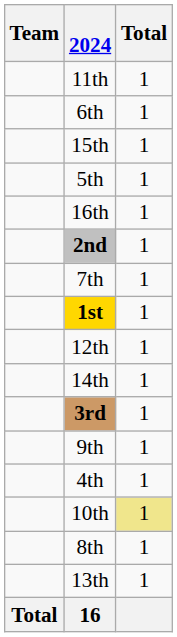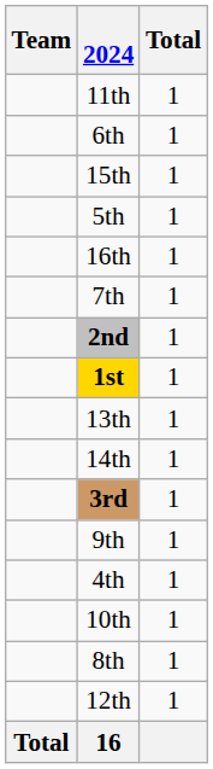rows swapped: 7th <-> 2nd
rows swapped: 12th <-> 13th
10th | Total: khaki background -> no background
